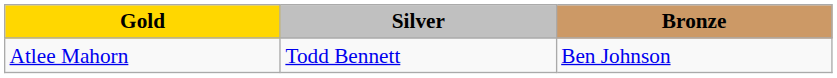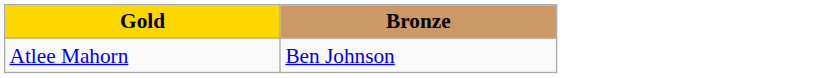- column: Silver | Todd Bennett
